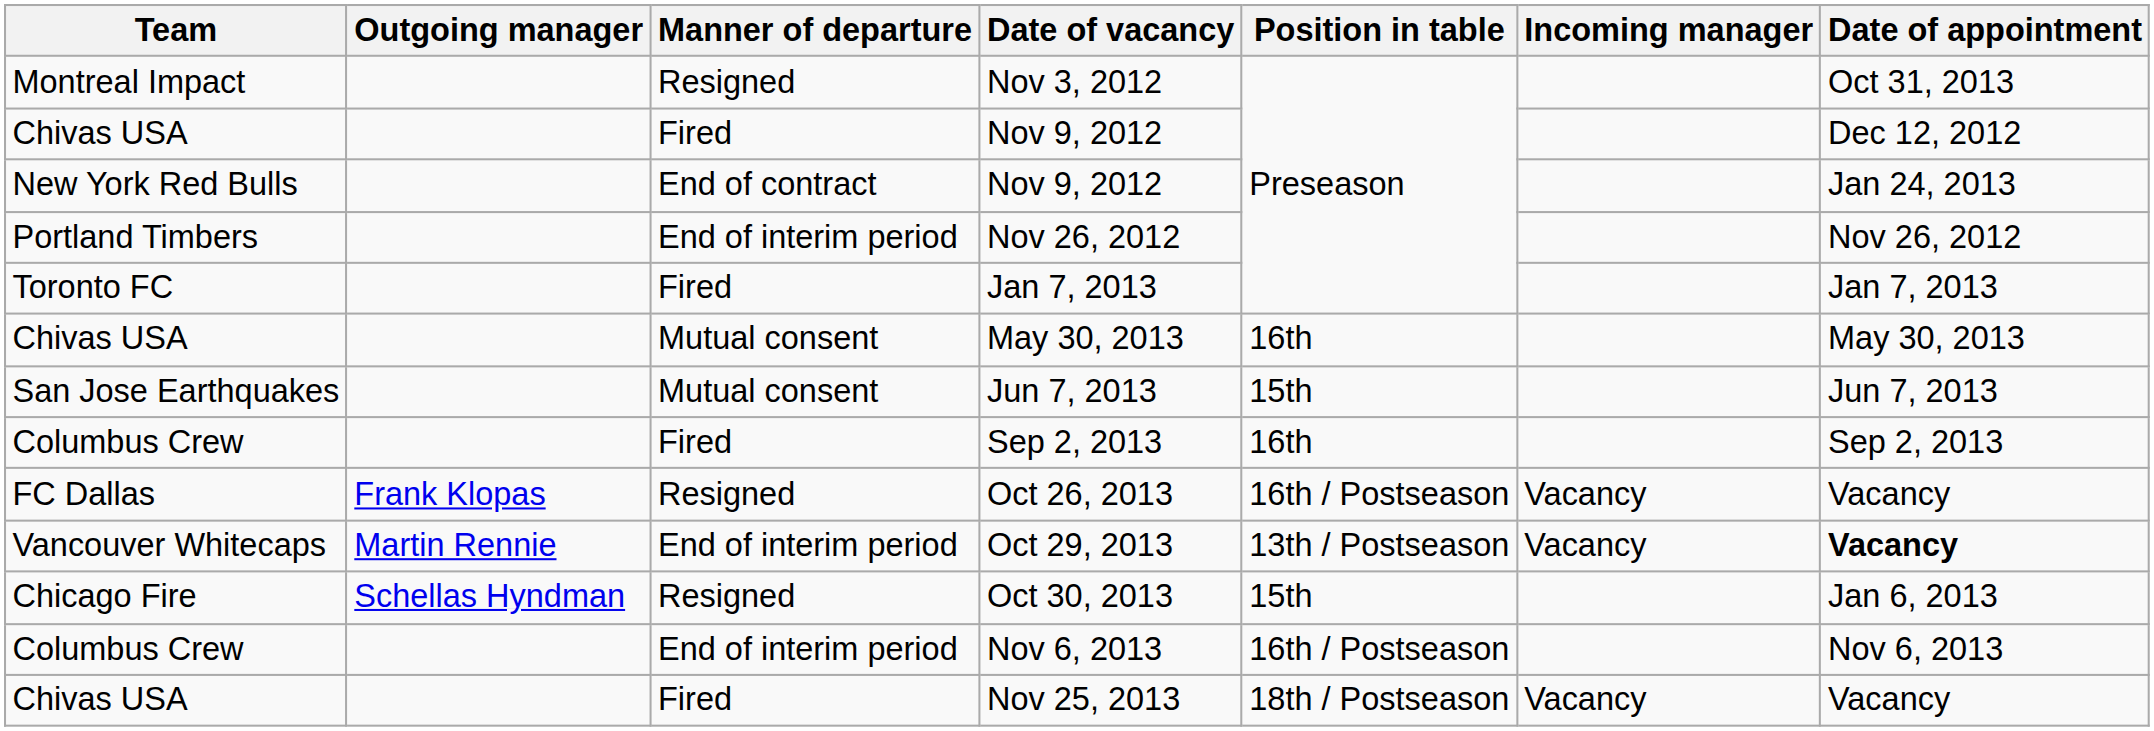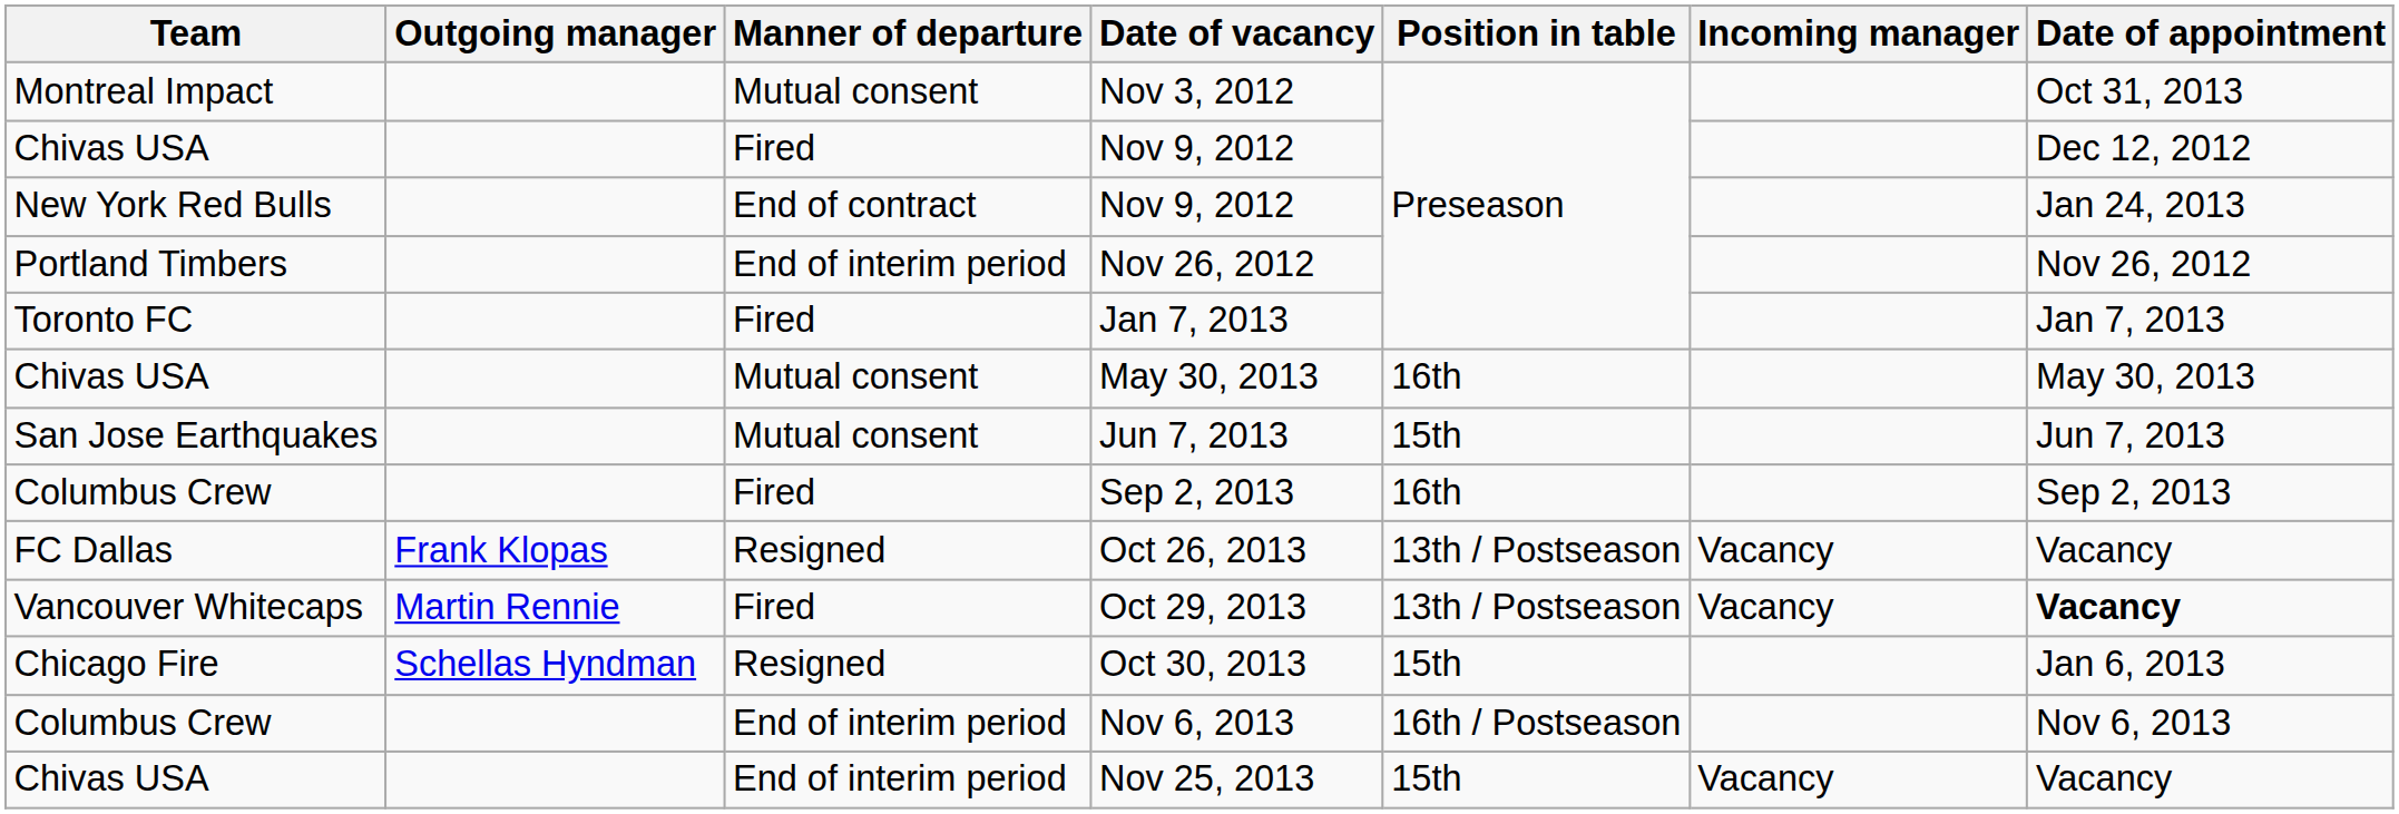Nov 3, 2012 | Manner of departure: Resigned -> Mutual consent
Oct 26, 2013 | Position in table: 16th / Postseason -> 13th / Postseason
Oct 29, 2013 | Manner of departure: End of interim period -> Fired
Nov 25, 2013 | Manner of departure: Fired -> End of interim period
Nov 25, 2013 | Position in table: 18th / Postseason -> 15th
